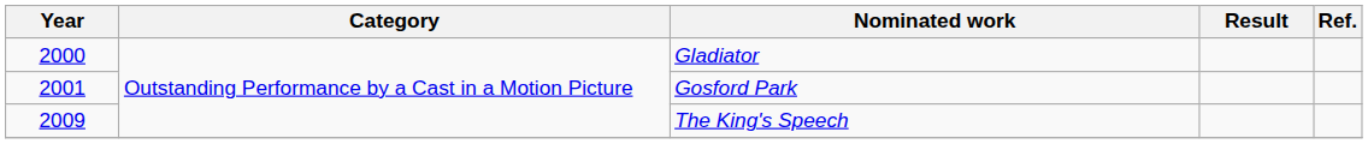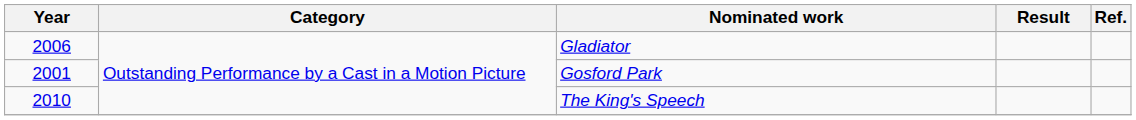Gladiator | Year: 2000 -> 2006
The King's Speech | Year: 2009 -> 2010
